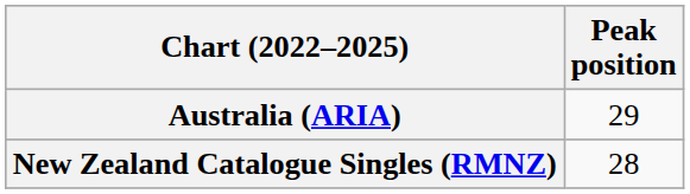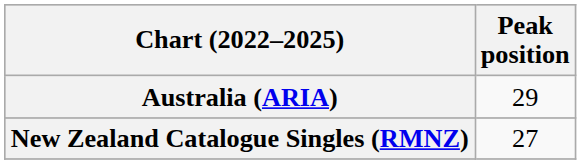New Zealand Catalogue Singles (RMNZ) | Peak position: 28 -> 27
